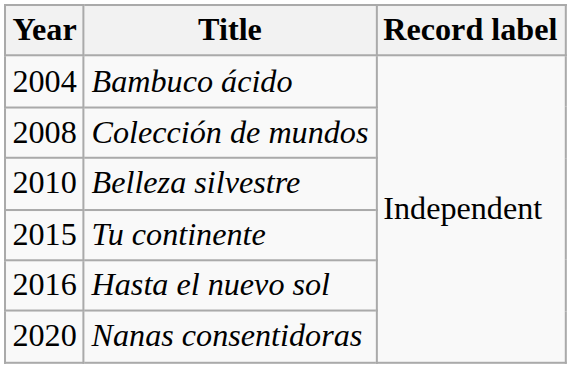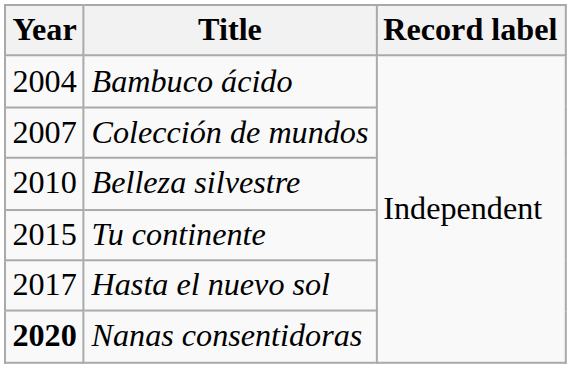Colección de mundos | Year: 2008 -> 2007
Hasta el nuevo sol | Year: 2016 -> 2017
Nanas consentidoras | Year: normal -> bold
